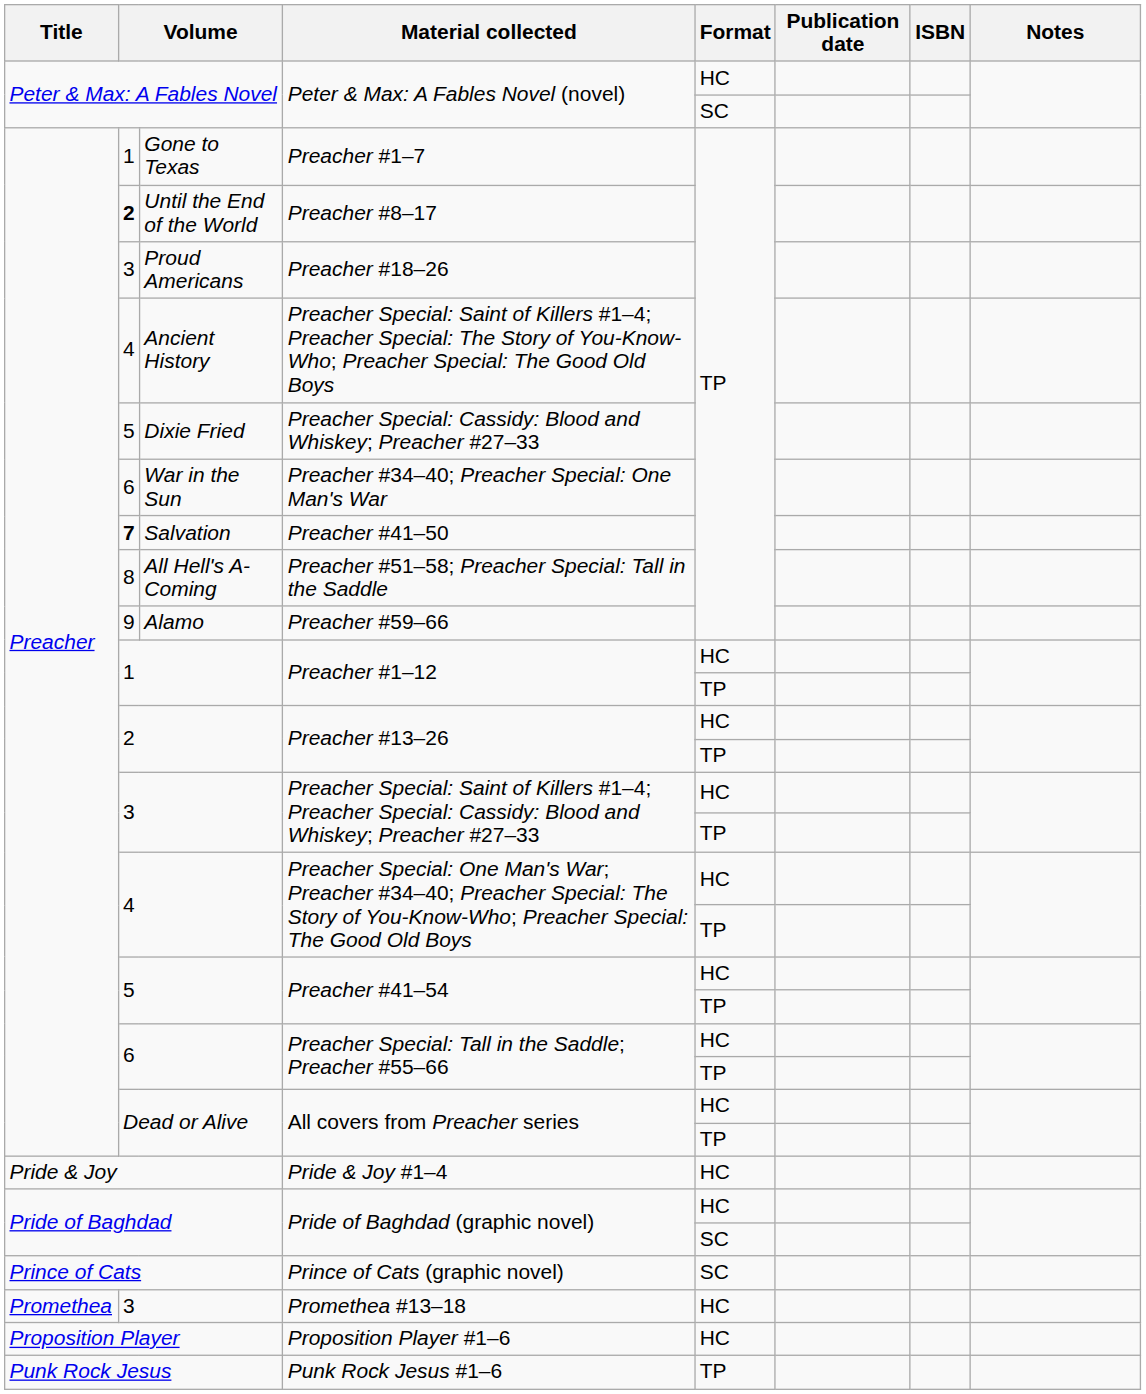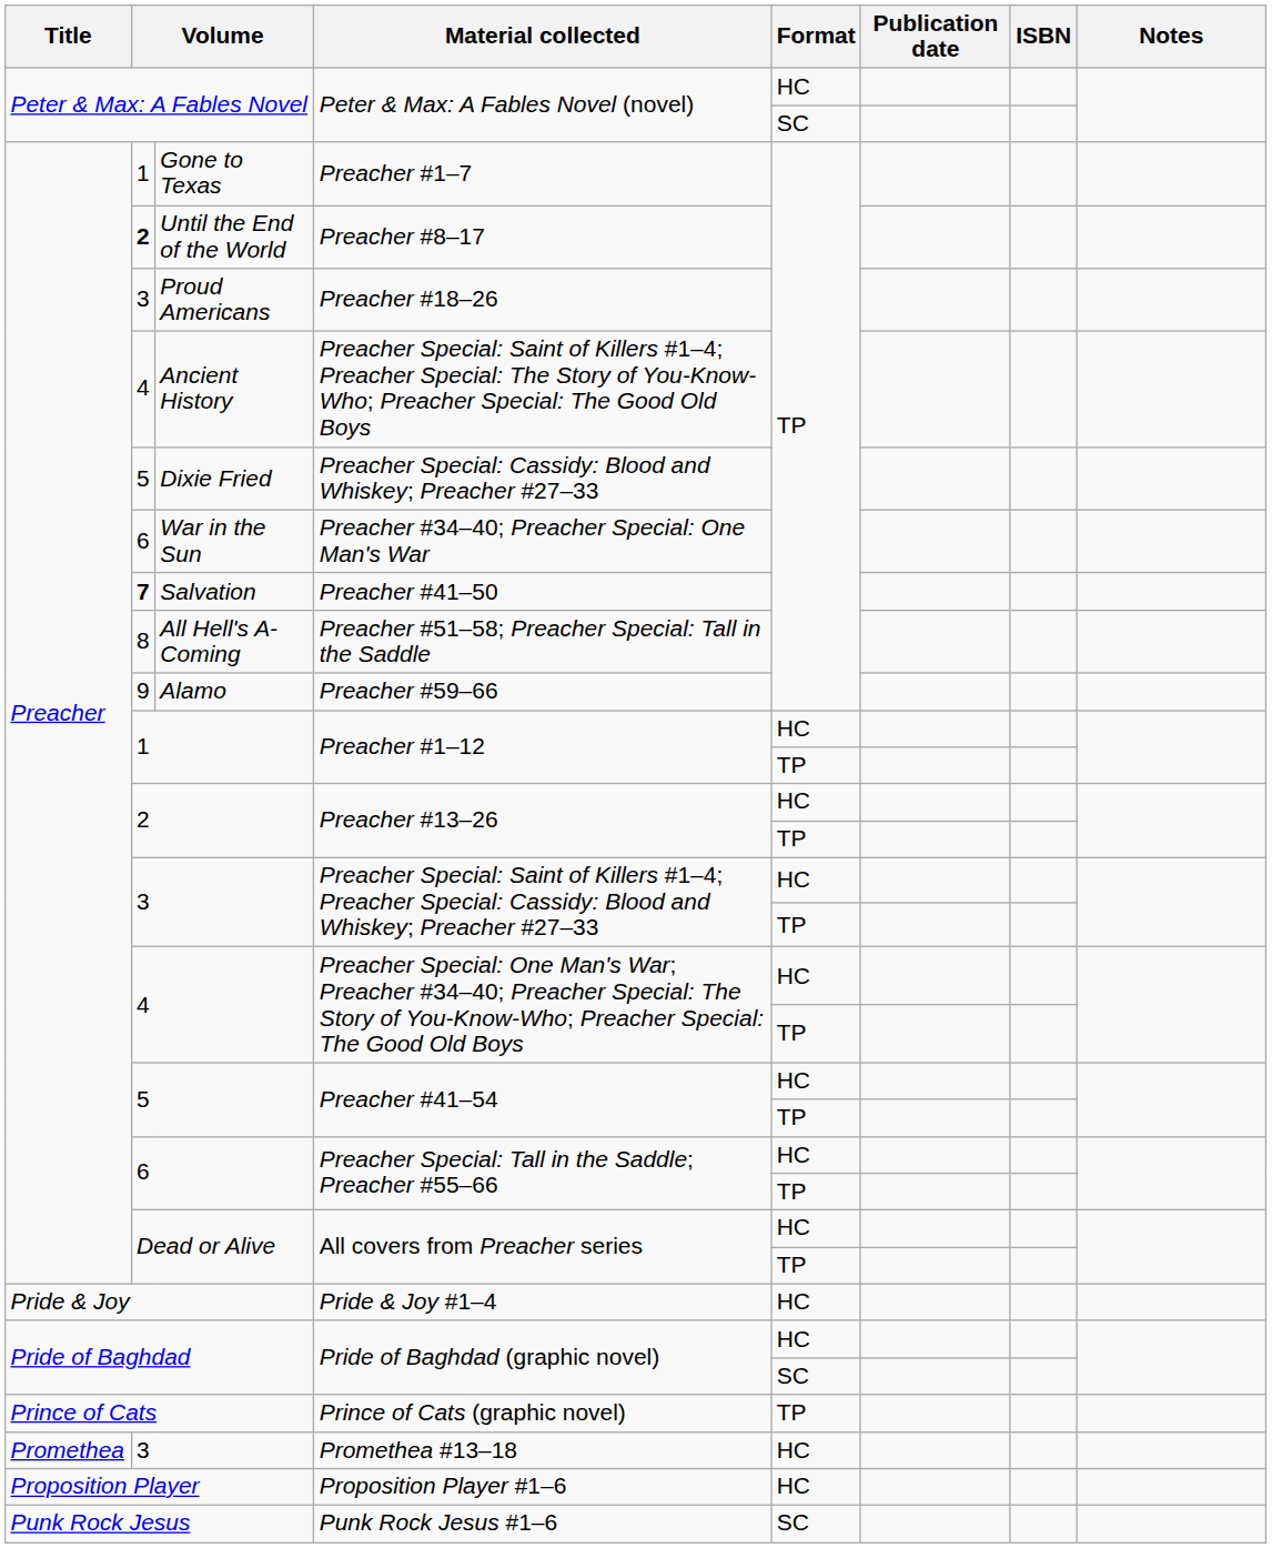Prince of Cats (graphic novel) | Format: SC -> TP
Punk Rock Jesus #1–6 | Format: TP -> SC
